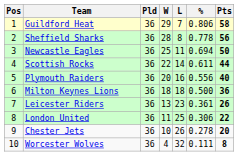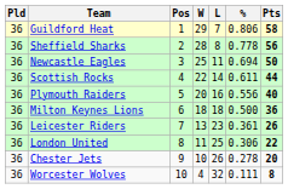columns swapped: Pos <-> Pld
